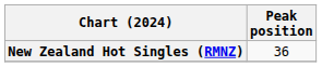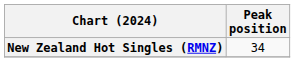New Zealand Hot Singles (RMNZ) | Peak position: 36 -> 34
